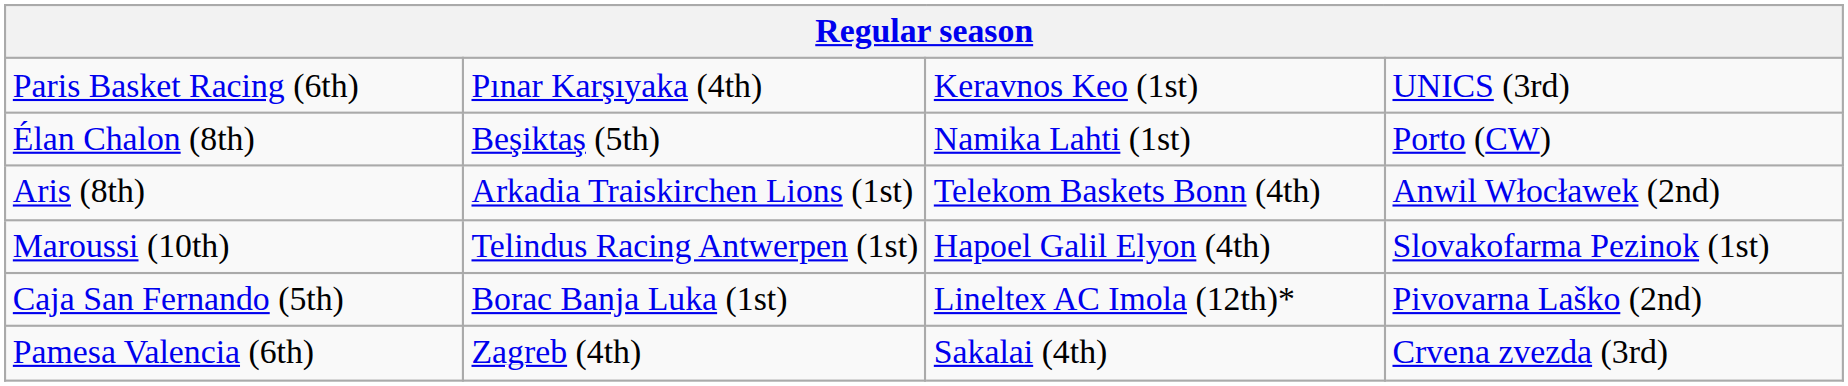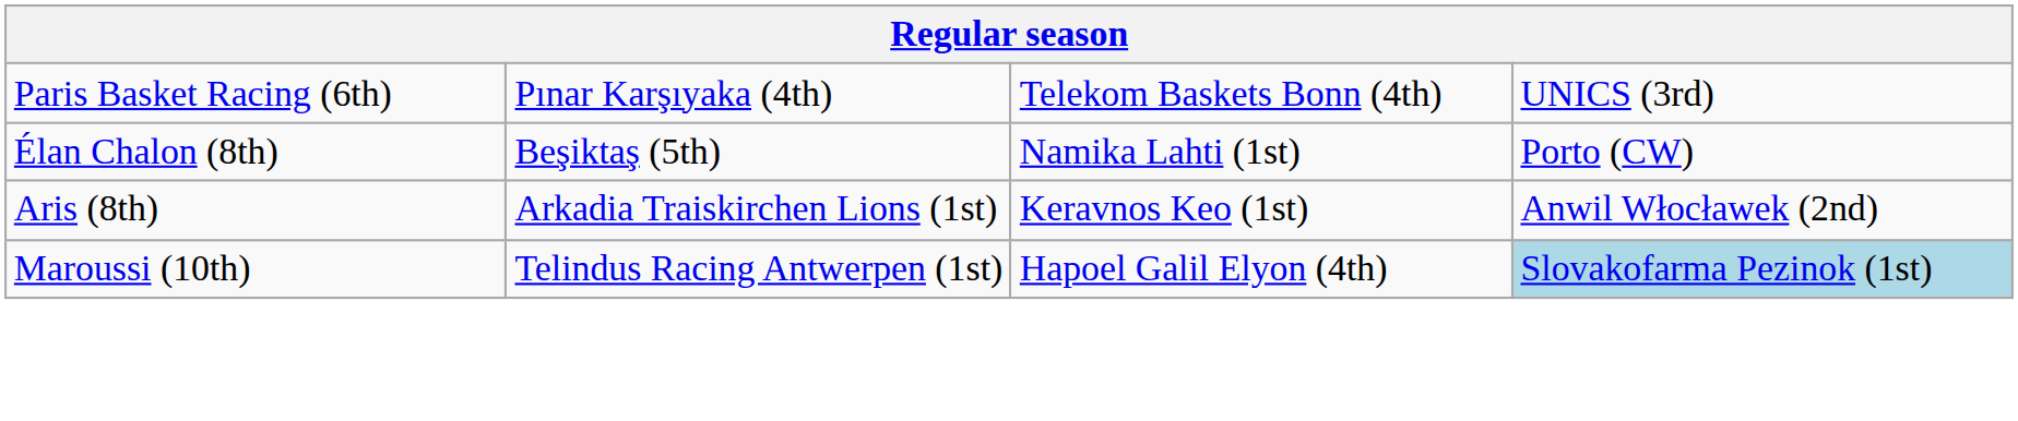Paris Basket Racing (6th) | column 3: Keravnos Keo (1st) -> Telekom Baskets Bonn (4th)
Aris (8th) | column 3: Telekom Baskets Bonn (4th) -> Keravnos Keo (1st)
Maroussi (10th) | column 4: no background -> lightblue background
- row: Caja San Fernando (5th) | Borac Banja Luka (1st) | Lineltex AC Imola (12th)* | Pivovarna Laško (2nd)
- row: Pamesa Valencia (6th) | Zagreb (4th) | Sakalai (4th) | Crvena zvezda (3rd)
